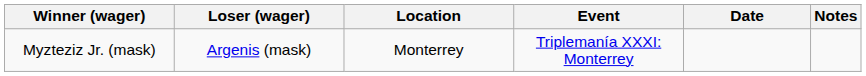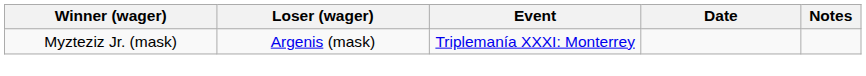- column: Location | Monterrey
